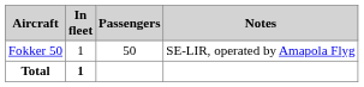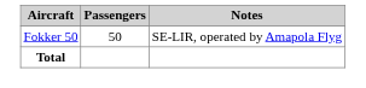- column: In fleet | 1 | 1
